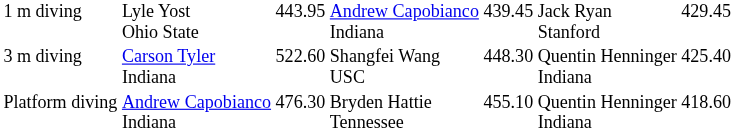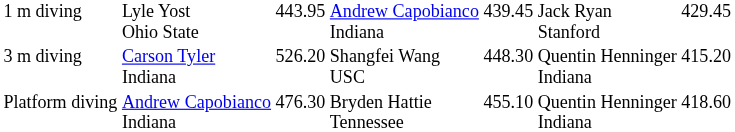3 m diving | column 3: 522.60 -> 526.20
3 m diving | column 7: 425.40 -> 415.20
